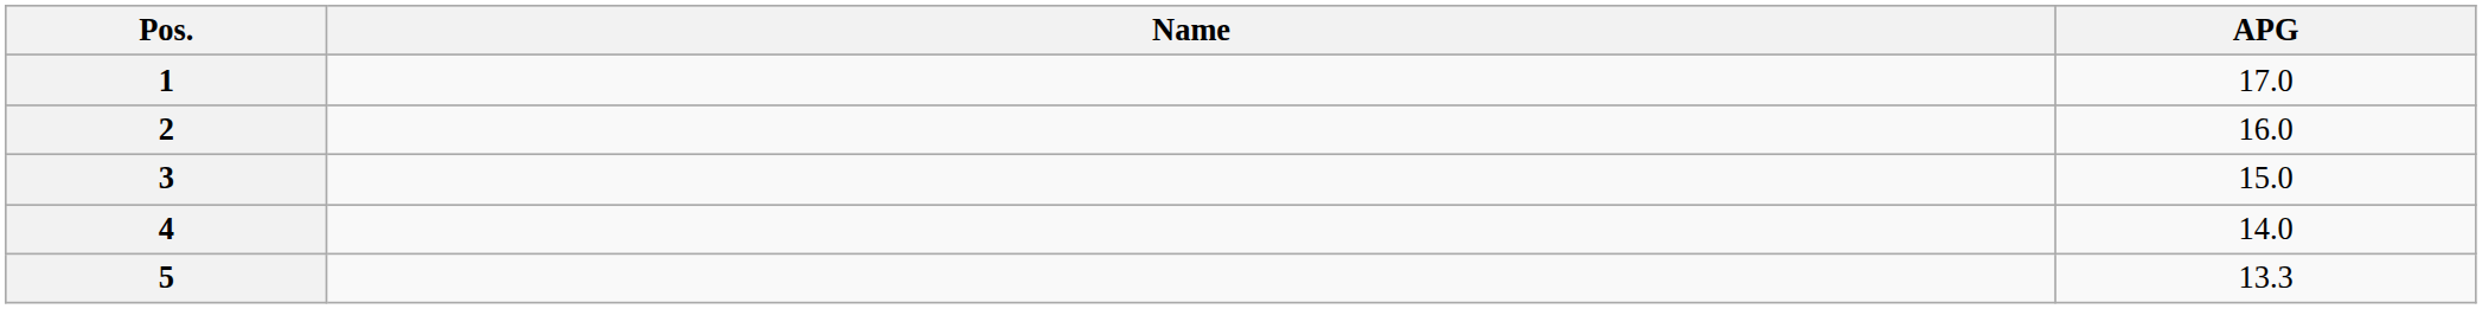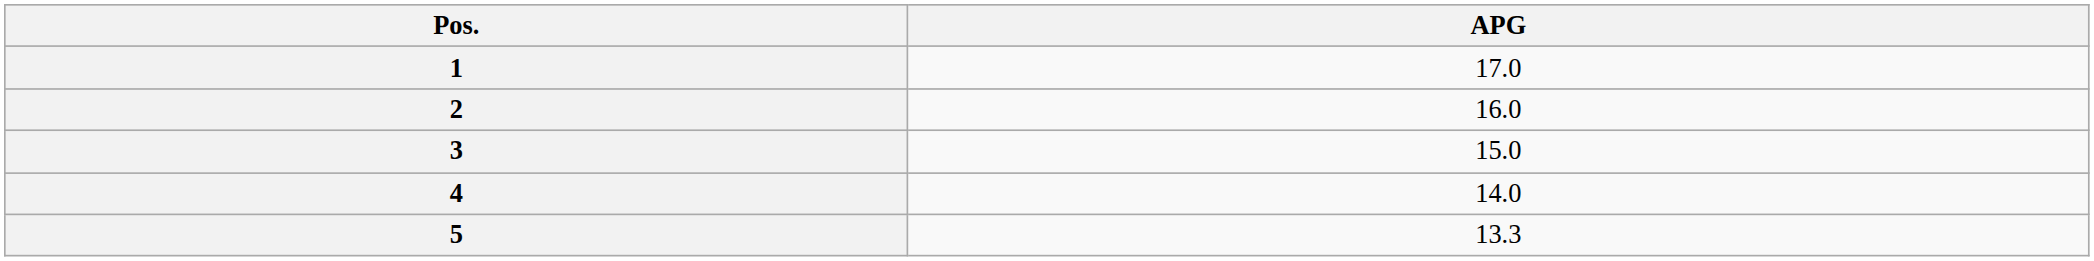- column: Name
